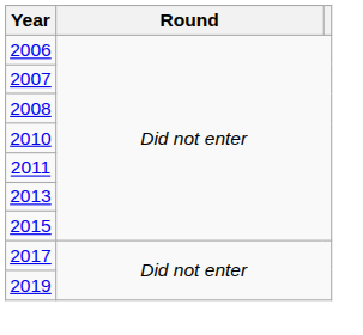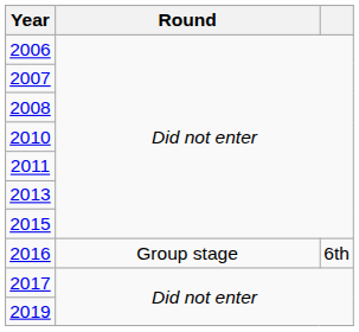+ row: 2016 | Group stage | 6th
